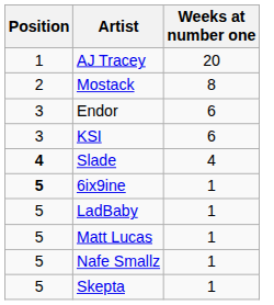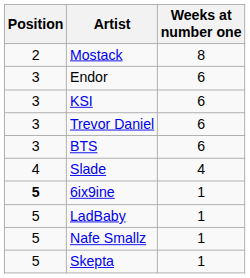- row: 1 | AJ Tracey | 20
+ row: 3 | Trevor Daniel | 6
+ row: 3 | BTS | 6
Slade | Position: bold -> normal
- row: 5 | Matt Lucas | 1
